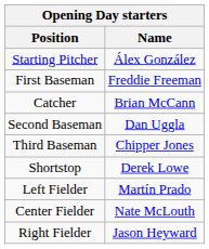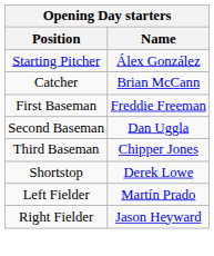rows swapped: Catcher <-> First Baseman
- row: Center Fielder | Nate McLouth
